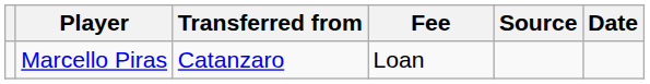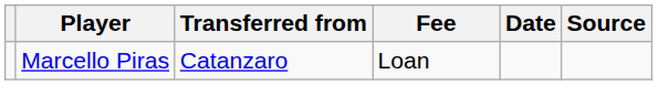columns swapped: Date <-> Source
